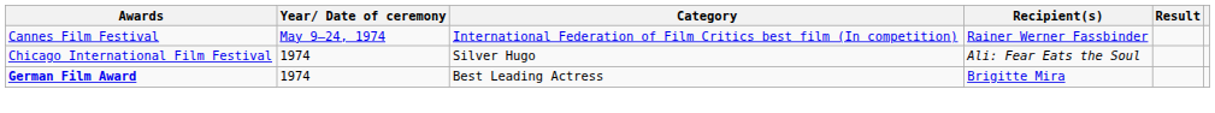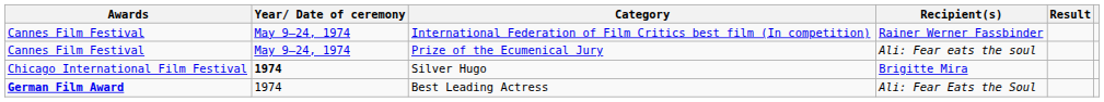+ row: Cannes Film Festival | May 9–24, 1974 | Prize of the Ecumenical Jury | Ali: Fear eats the soul
Silver Hugo | Year/ Date of ceremony: normal -> bold
Silver Hugo | Recipient(s): Ali: Fear Eats the Soul -> Brigitte Mira
Best Leading Actress | Recipient(s): Brigitte Mira -> Ali: Fear Eats the Soul
